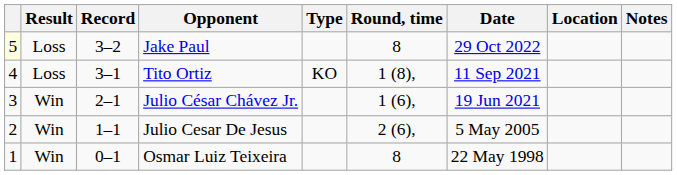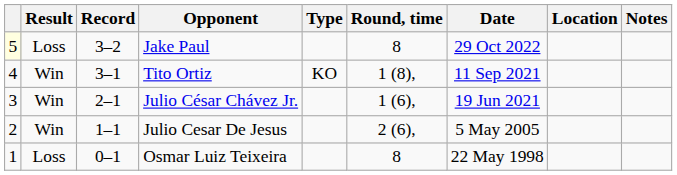Tito Ortiz | Result: Loss -> Win
Osmar Luiz Teixeira | Result: Win -> Loss
